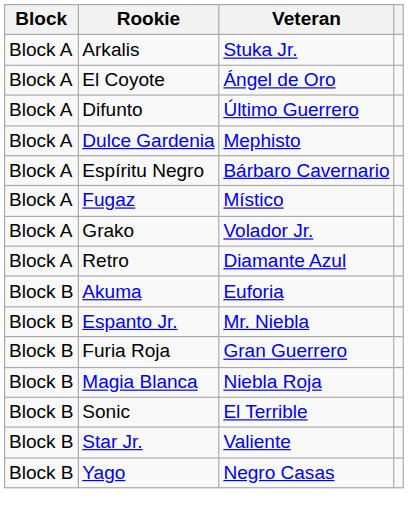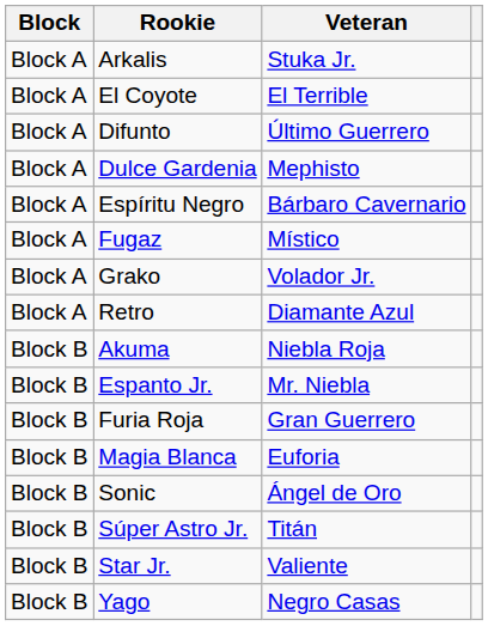El Coyote | Veteran: Ángel de Oro -> El Terrible
Akuma | Veteran: Euforia -> Niebla Roja
Magia Blanca | Veteran: Niebla Roja -> Euforia
Sonic | Veteran: El Terrible -> Ángel de Oro
+ row: Block B | Súper Astro Jr. | Titán
